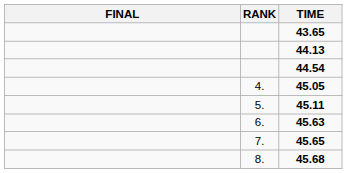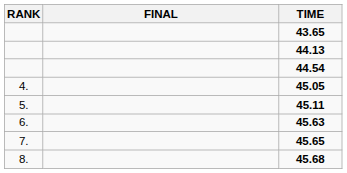columns swapped: RANK <-> FINAL
